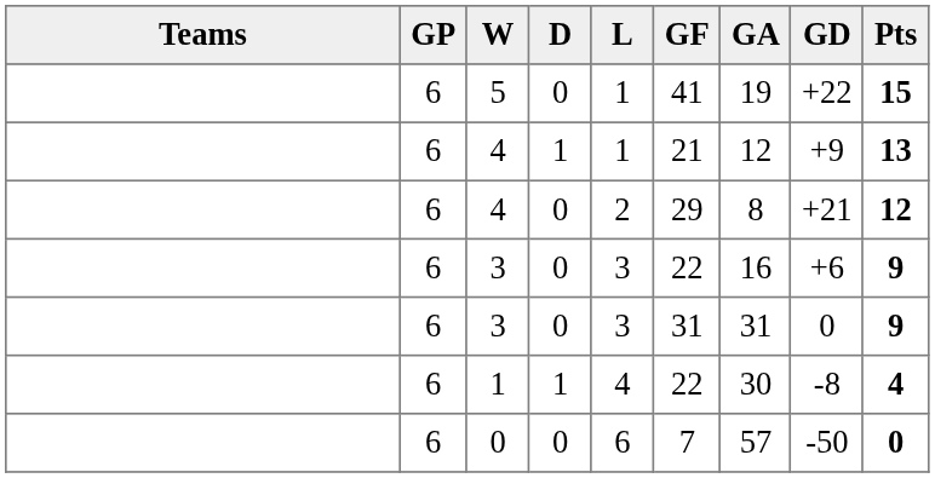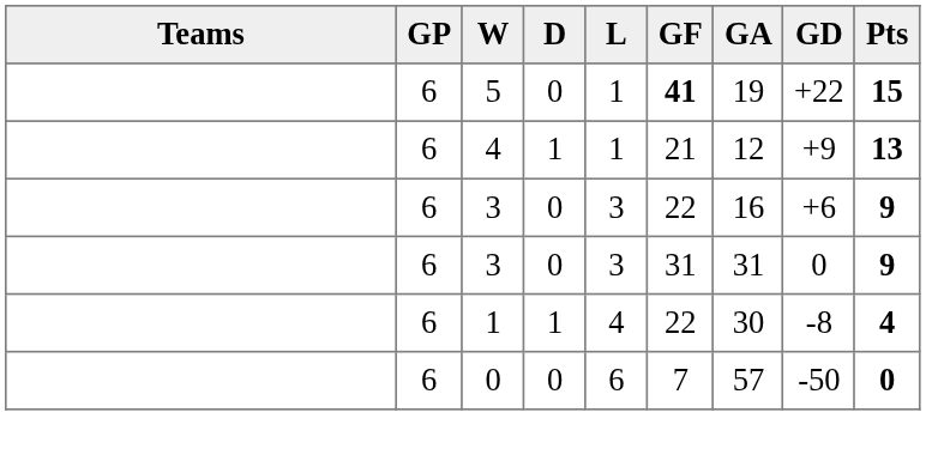5 | GF: normal -> bold
- row: 6 | 4 | 0 | 2 | 29 | 8 | +21 | 12
